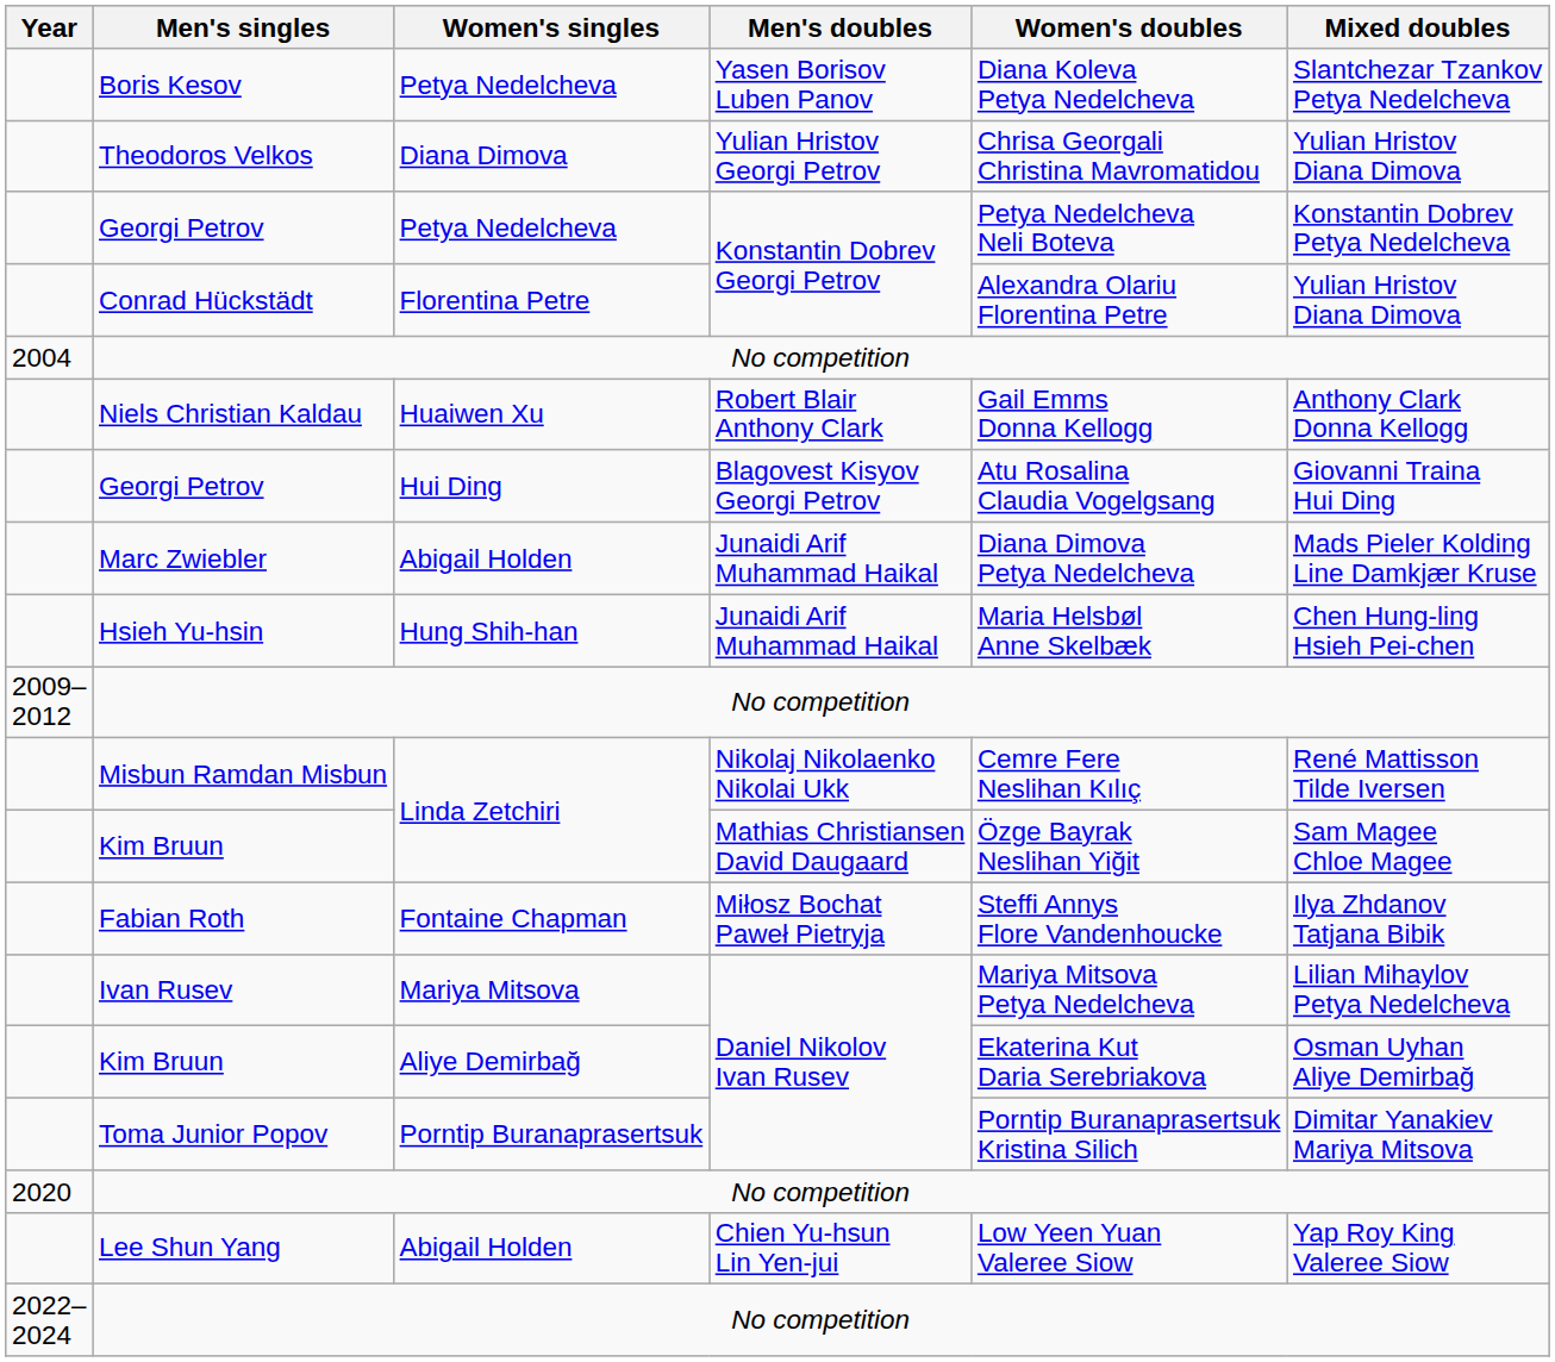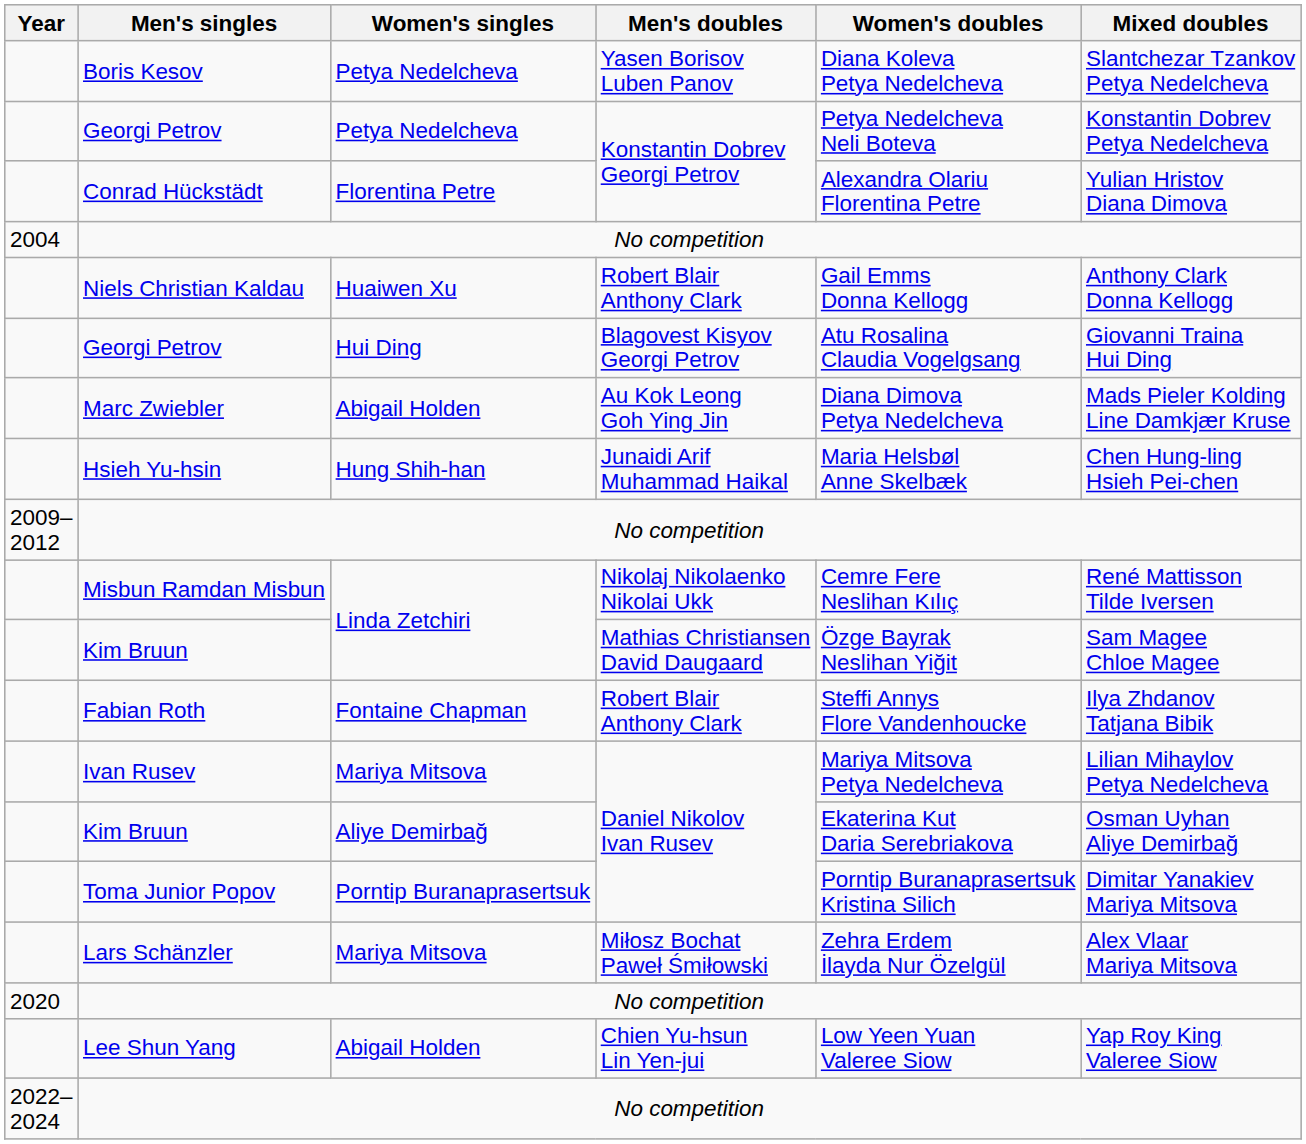- row: Theodoros Velkos | Diana Dimova | Yulian Hristov Georgi Petrov | Chrisa Georgali Christina Mavromatidou | Yulian Hristov Diana Dimova
Marc Zwiebler | Men's doubles: Junaidi Arif Muhammad Haikal -> Au Kok Leong Goh Ying Jin
Fabian Roth | Men's doubles: Miłosz Bochat Paweł Pietryja -> Robert Blair Anthony Clark
+ row: Lars Schänzler | Mariya Mitsova | Miłosz Bochat Paweł Śmiłowski | Zehra Erdem İlayda Nur Özelgül | Alex Vlaar Mariya Mitsova
